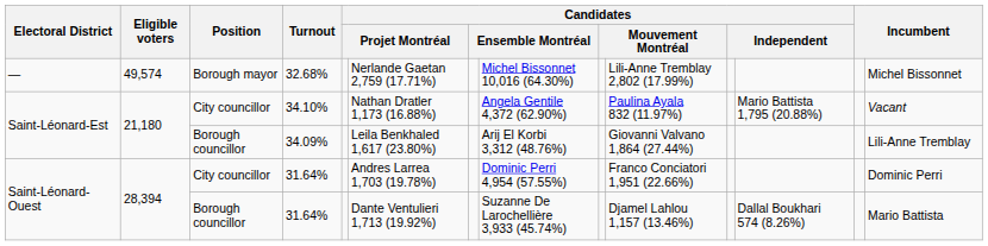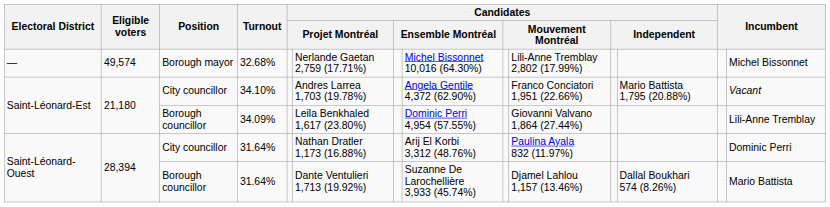34.10% | column 6: Nathan Dratler 1,173 (16.88%) -> Andres Larrea 1,703 (19.78%)
34.10% | column 10: Paulina Ayala 832 (11.97%) -> Franco Conciatori 1,951 (22.66%)
34.09% | column 8: Arij El Korbi 3,312 (48.76%) -> Dominic Perri 4,954 (57.55%)
City councillor / 31.64% | column 6: Andres Larrea 1,703 (19.78%) -> Nathan Dratler 1,173 (16.88%)
City councillor / 31.64% | column 8: Dominic Perri 4,954 (57.55%) -> Arij El Korbi 3,312 (48.76%)
City councillor / 31.64% | column 10: Franco Conciatori 1,951 (22.66%) -> Paulina Ayala 832 (11.97%)
